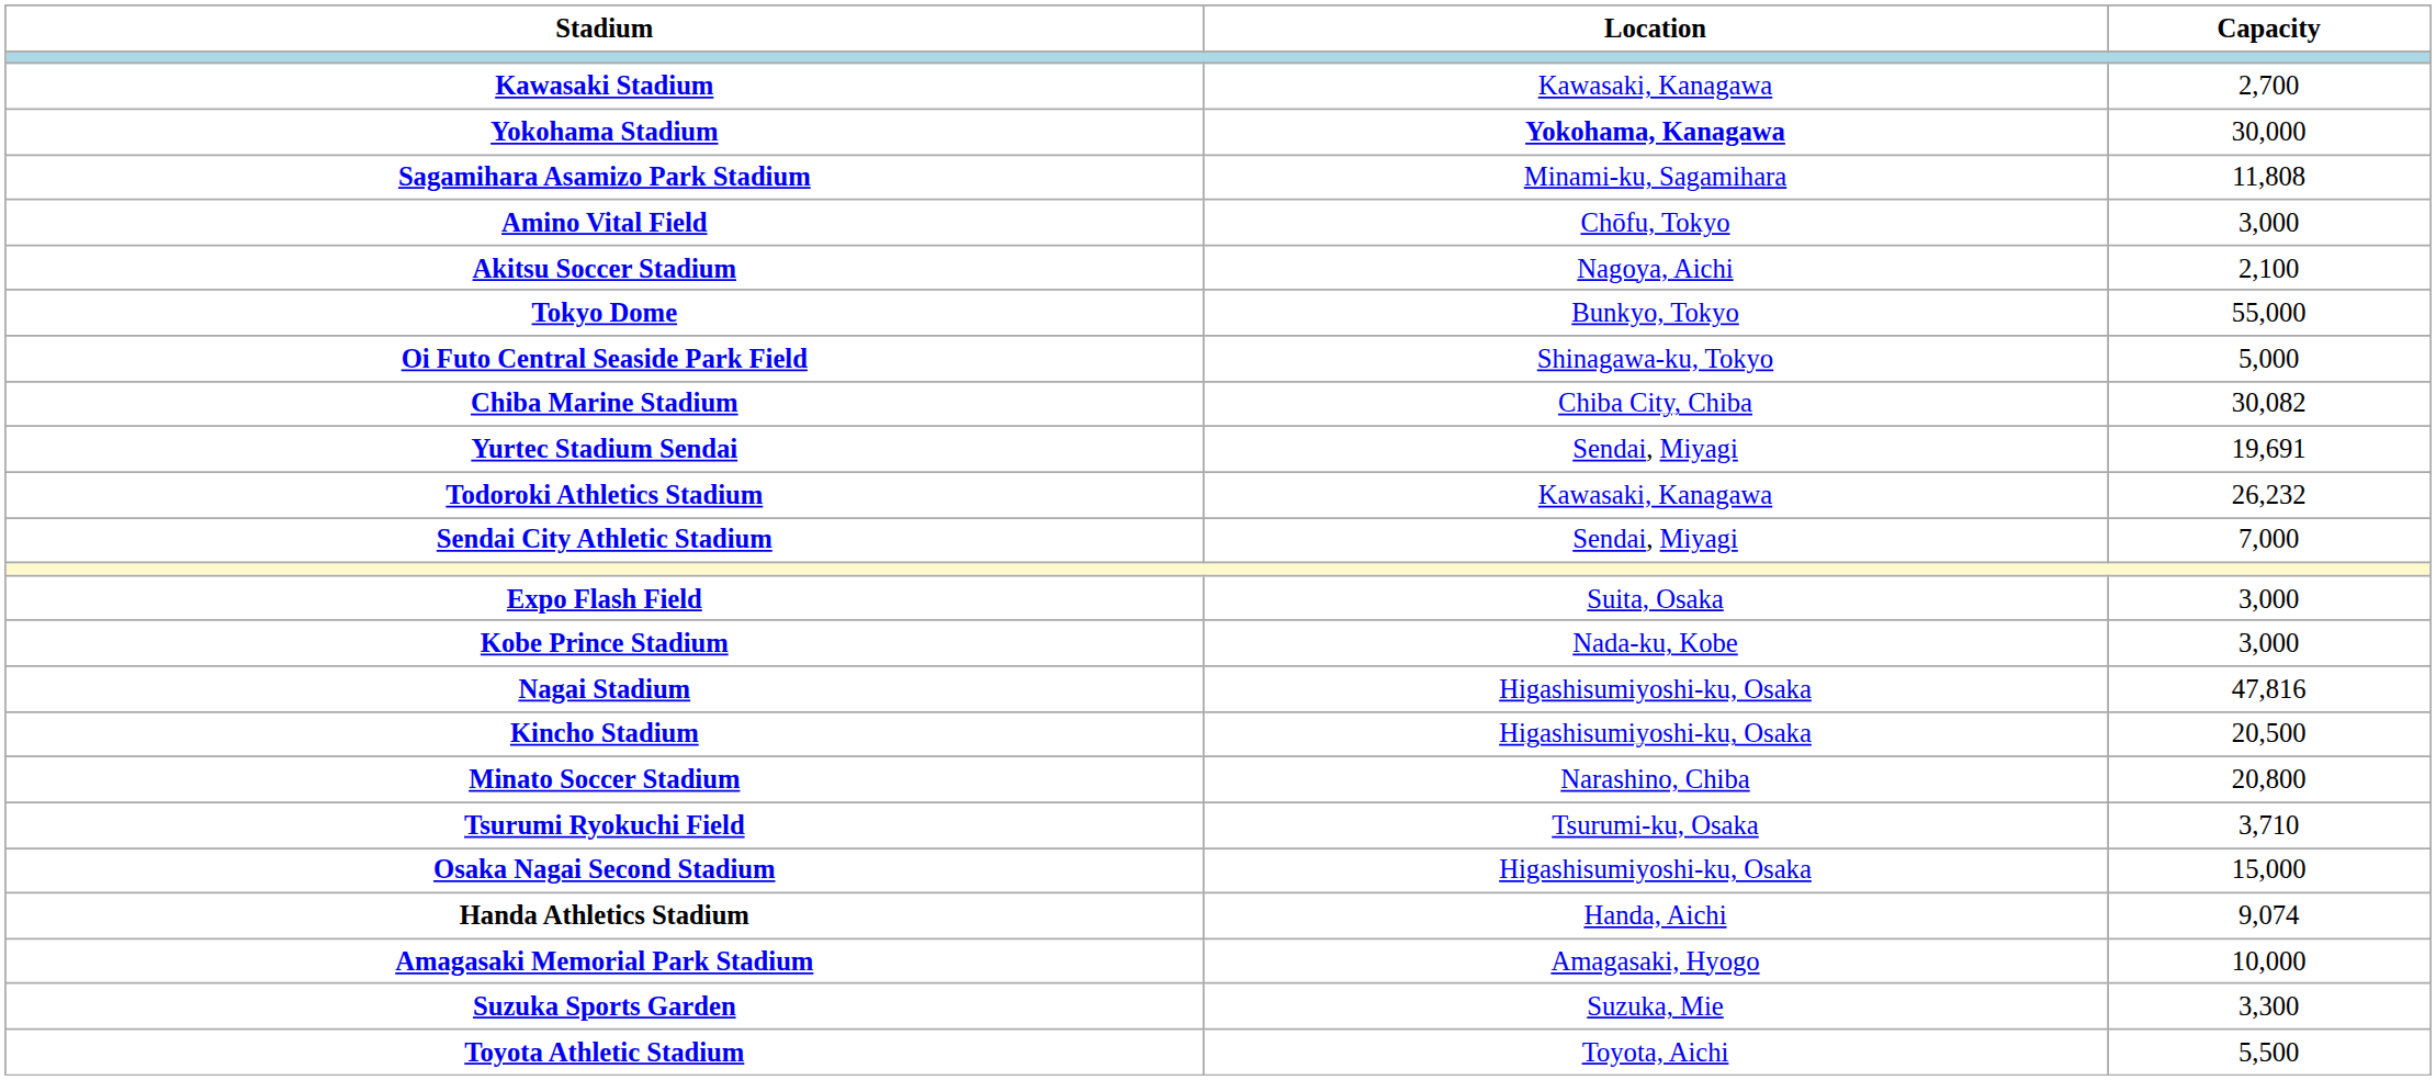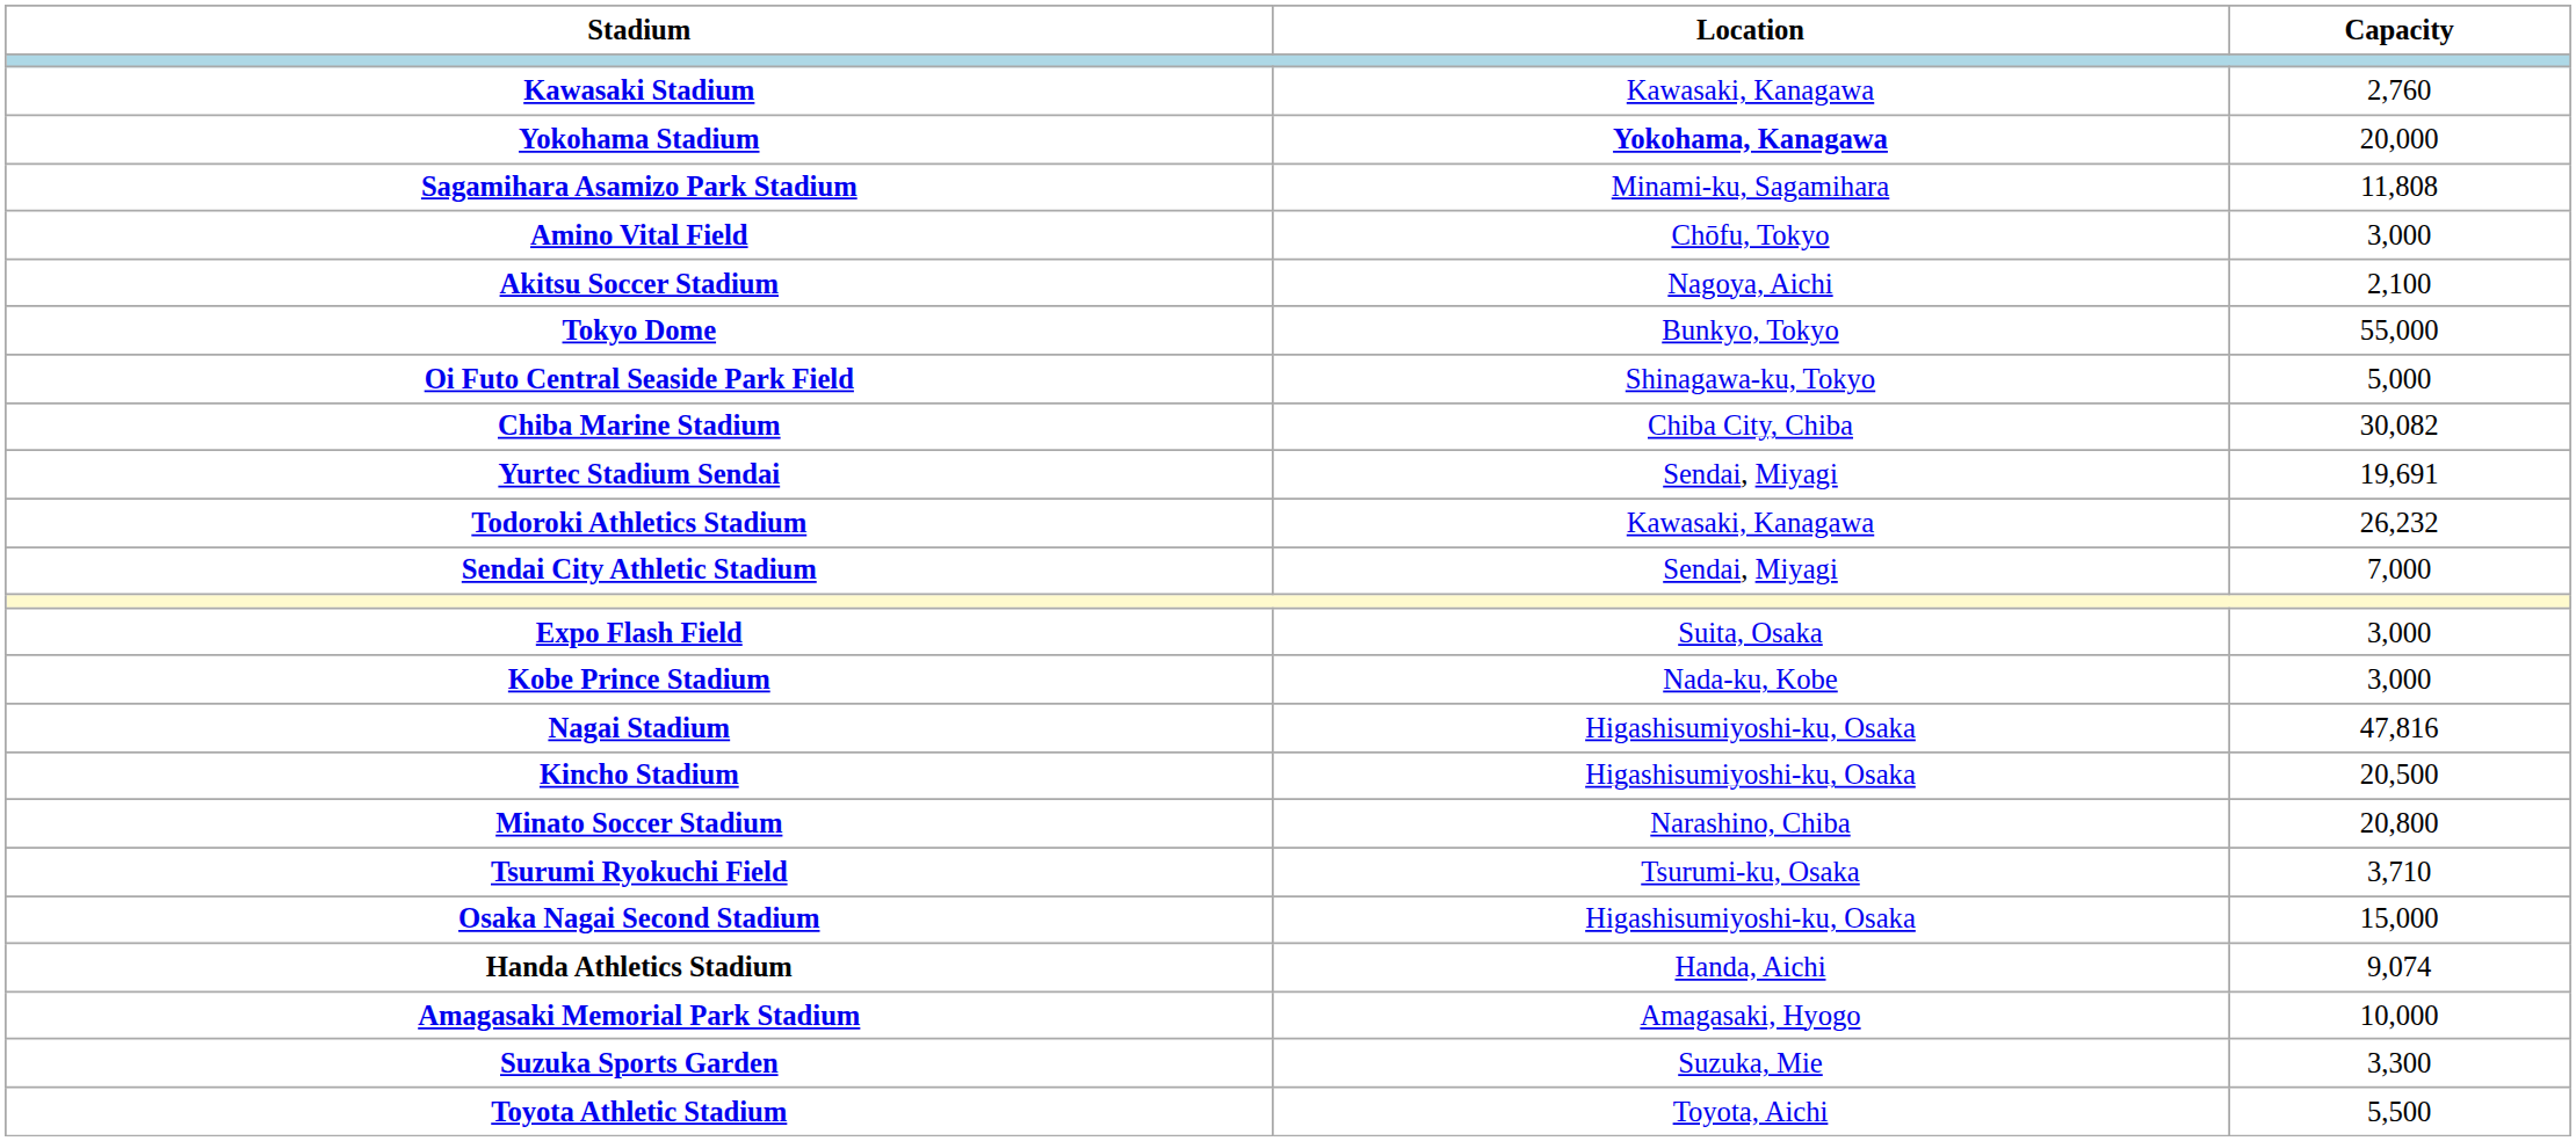Kawasaki Stadium | Capacity: 2,700 -> 2,760
Yokohama Stadium | Capacity: 30,000 -> 20,000
